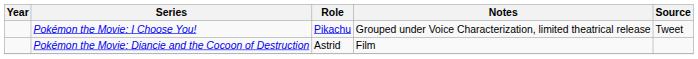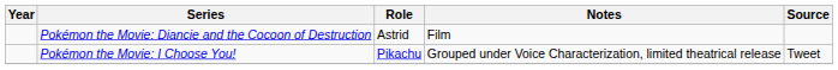rows swapped: Pokémon the Movie: Diancie and the Cocoon of Destruction <-> Pokémon the Movie: I Choose You!
